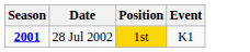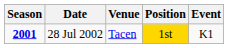+ column: Venue | Tacen
